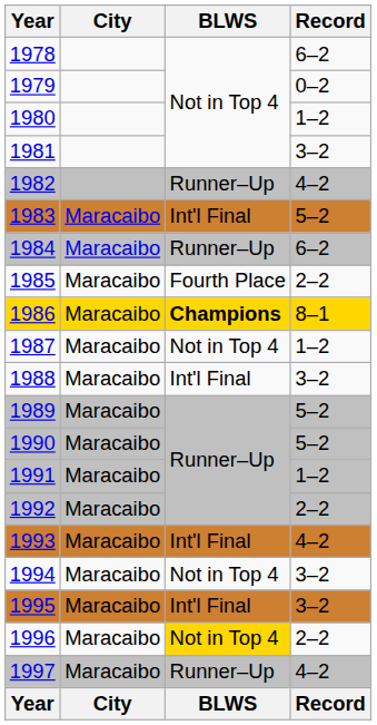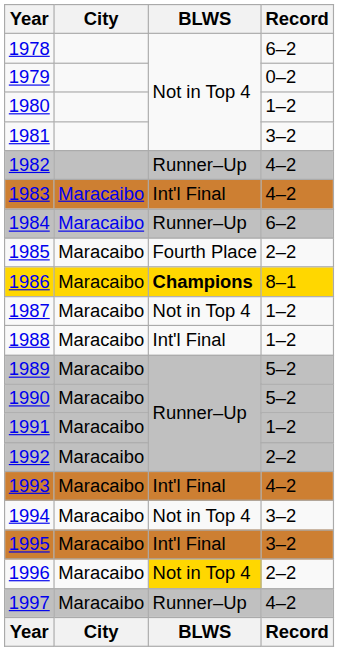1983 | Record: 5–2 -> 4–2
1988 | Record: 3–2 -> 1–2
